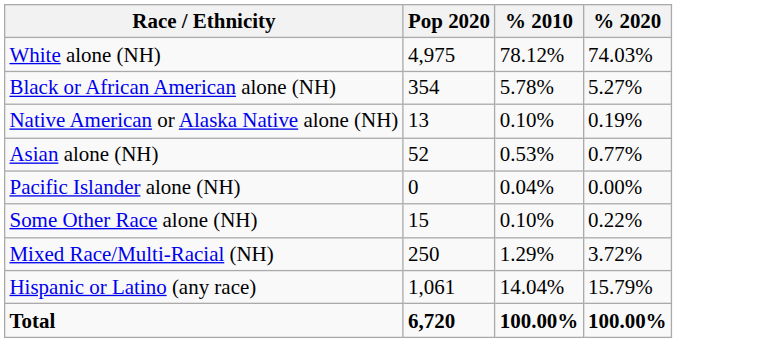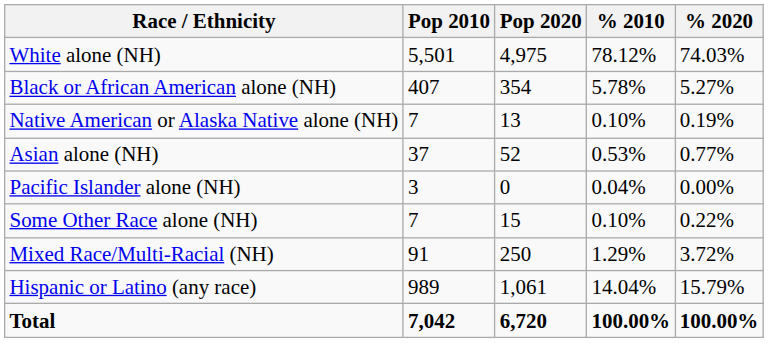+ column: Pop 2010 | 5,501 | 407 | 7 | 37 | 3 | 7 | 91 | 989 | 7,042
